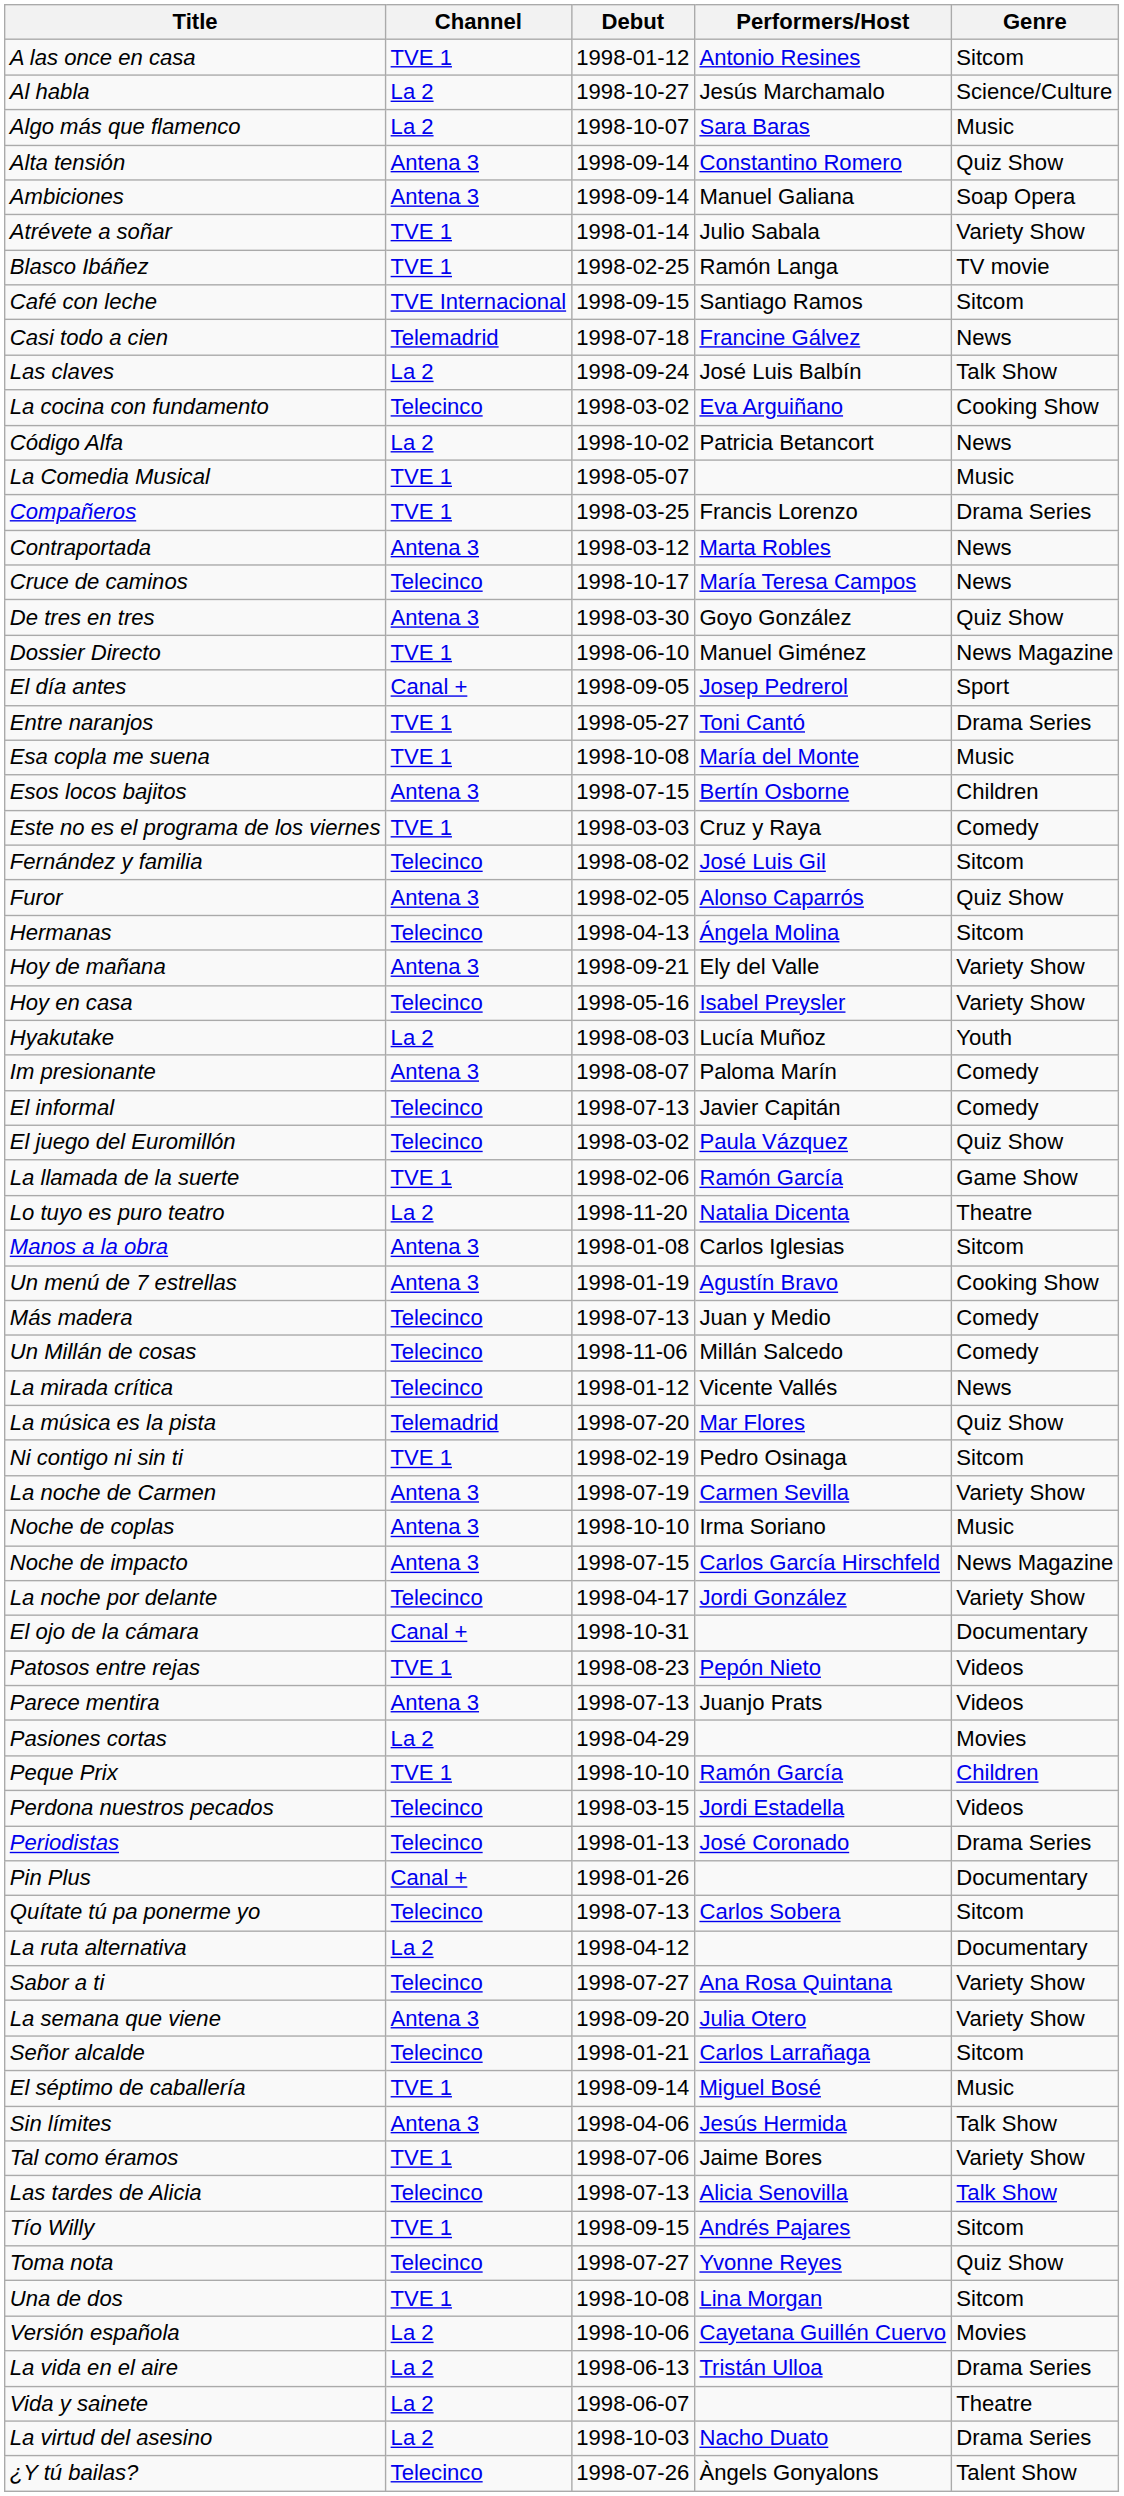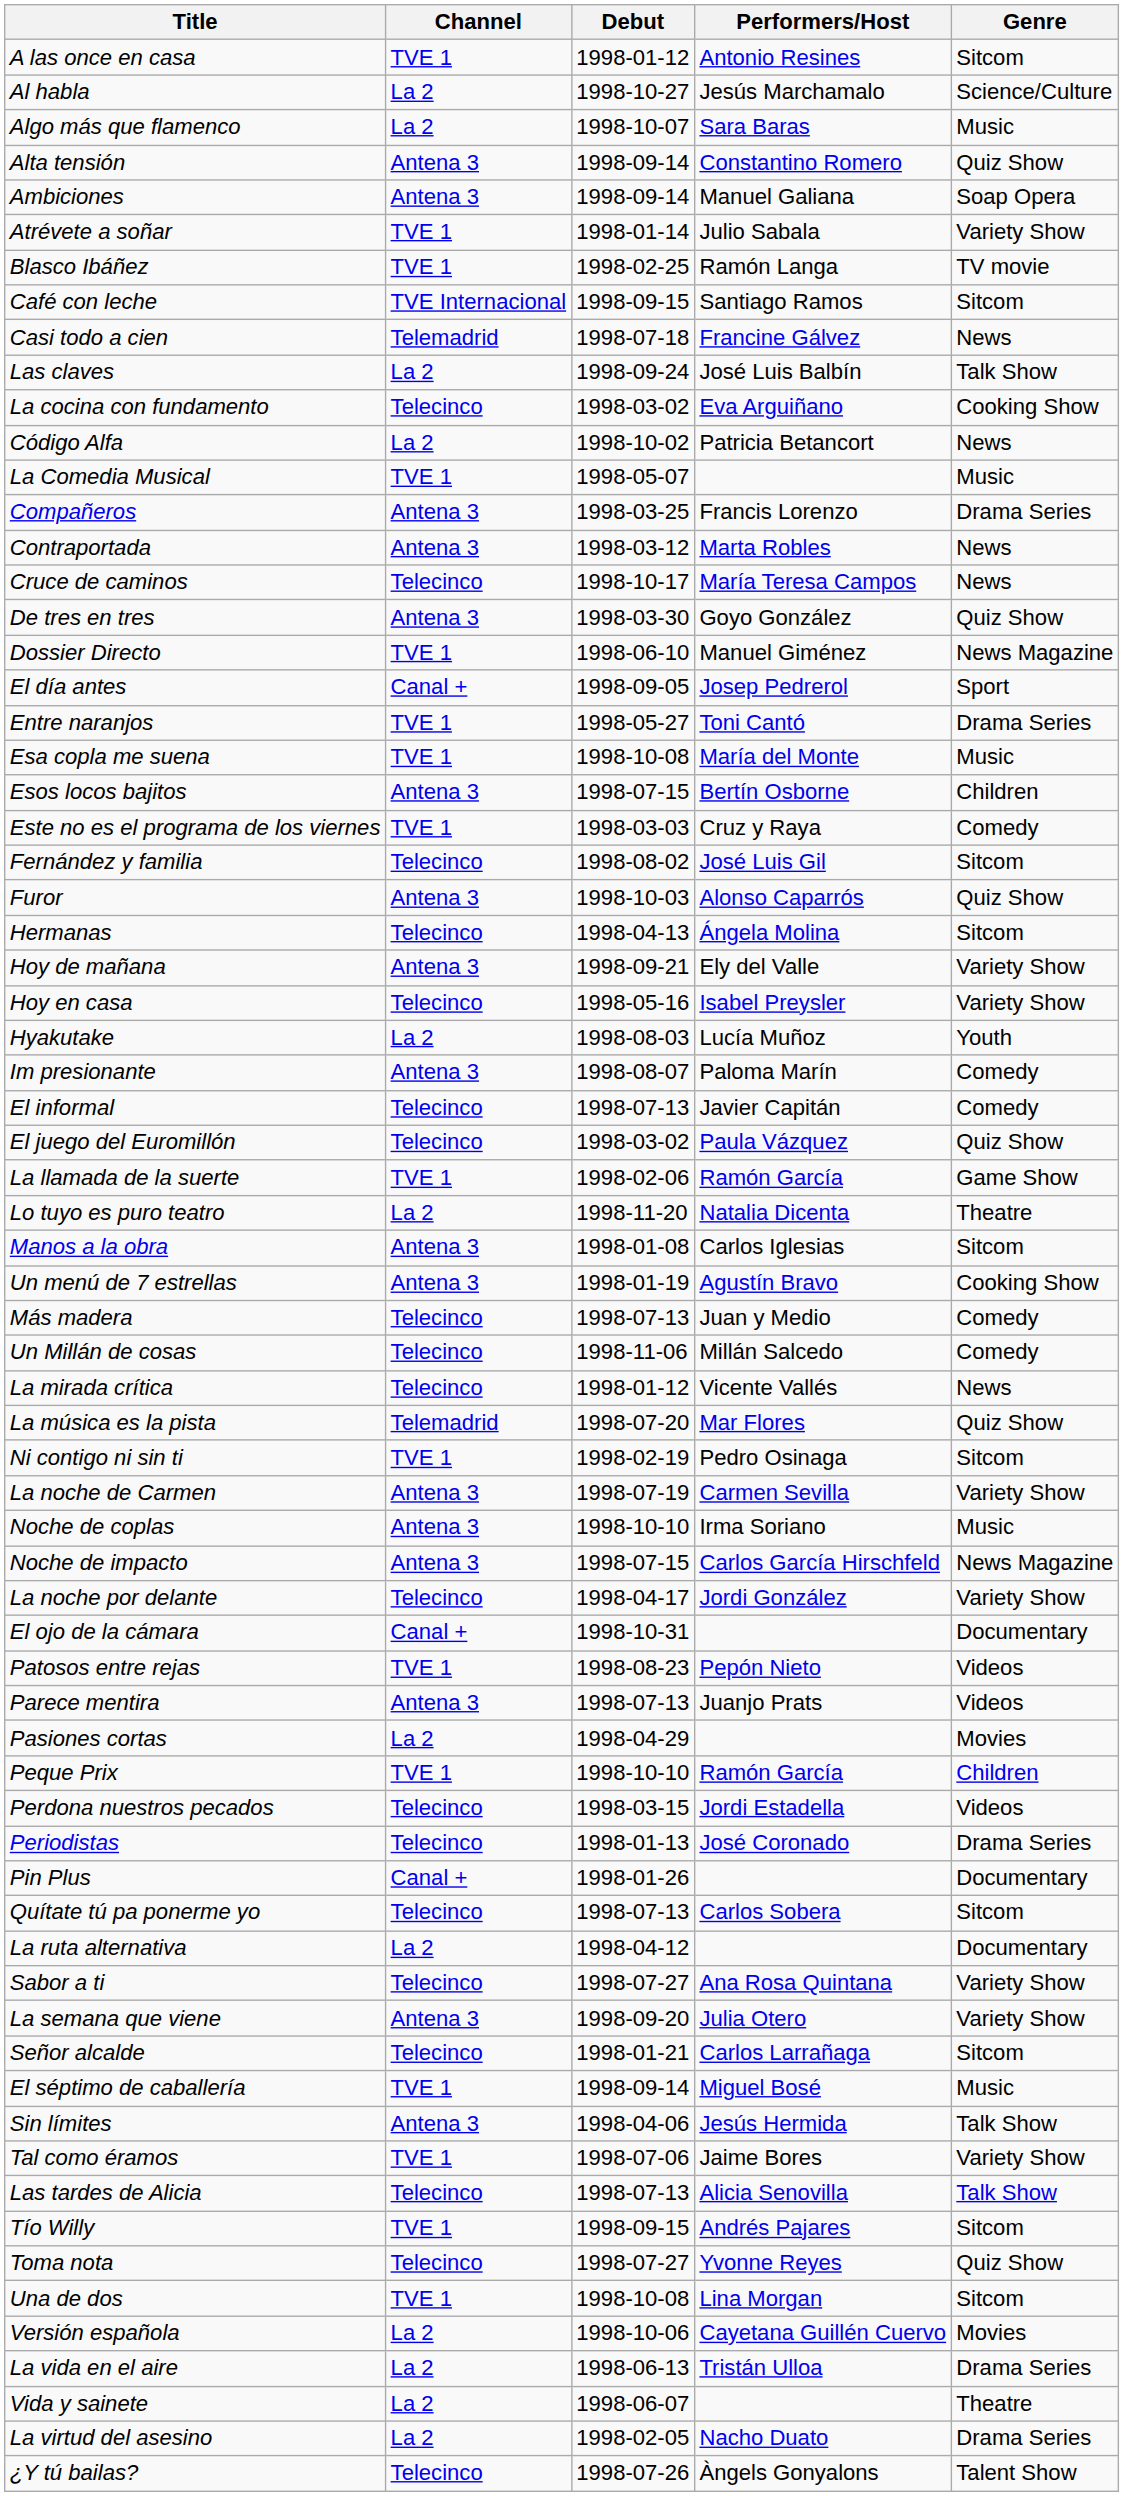Compañeros | Channel: TVE 1 -> Antena 3
Furor | Debut: 1998-02-05 -> 1998-10-03
La virtud del asesino | Debut: 1998-10-03 -> 1998-02-05
